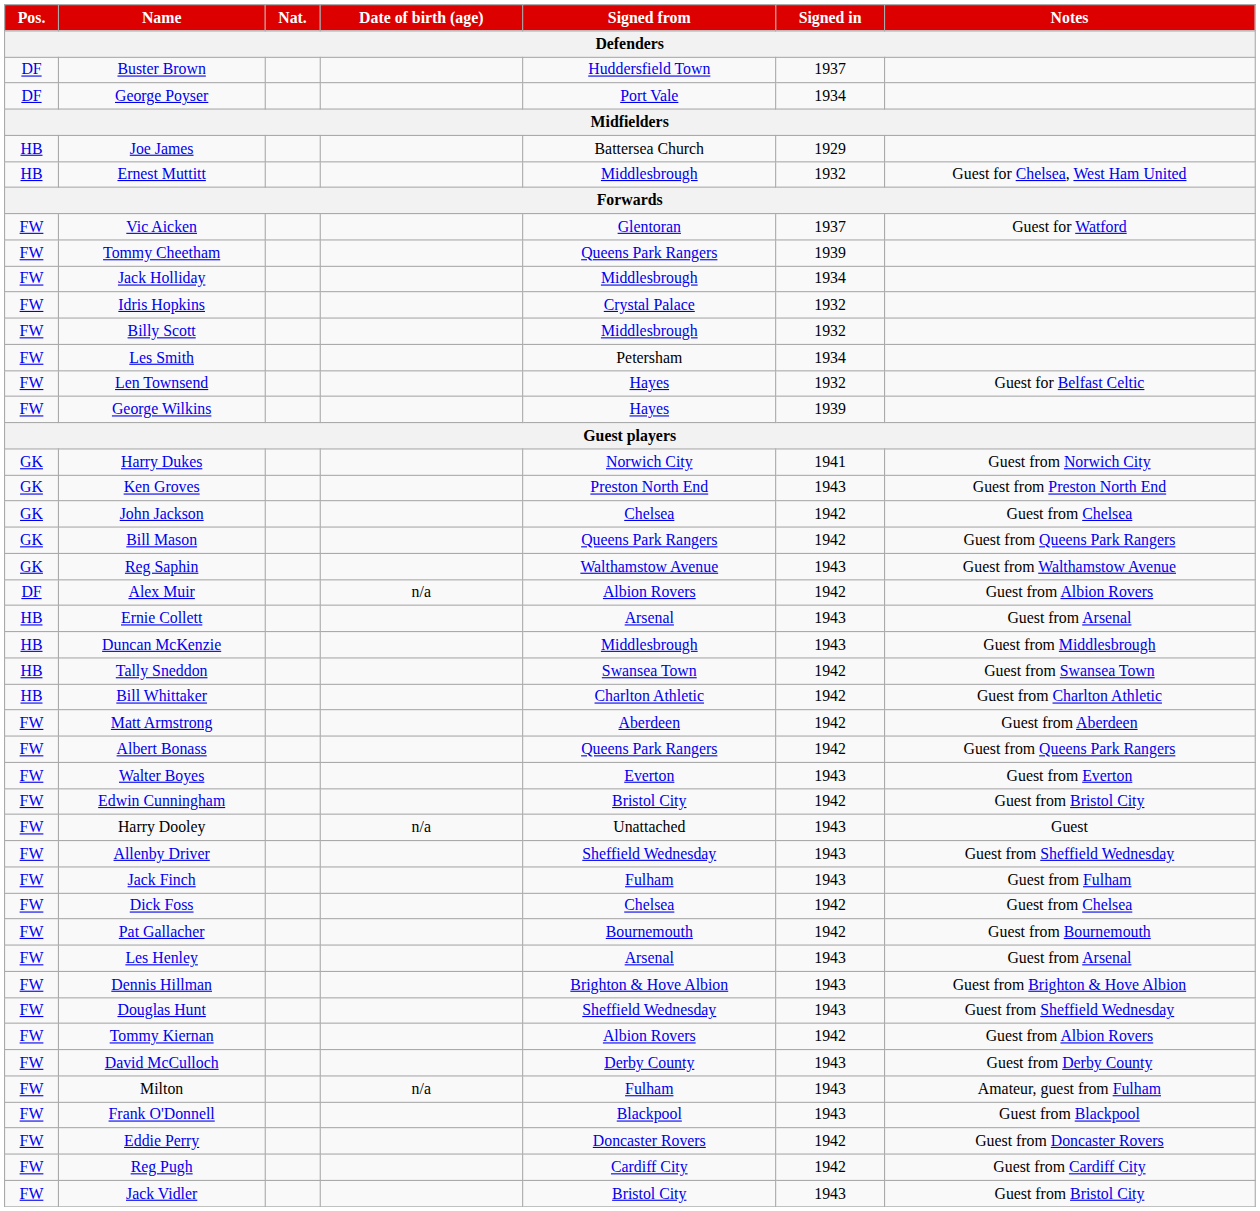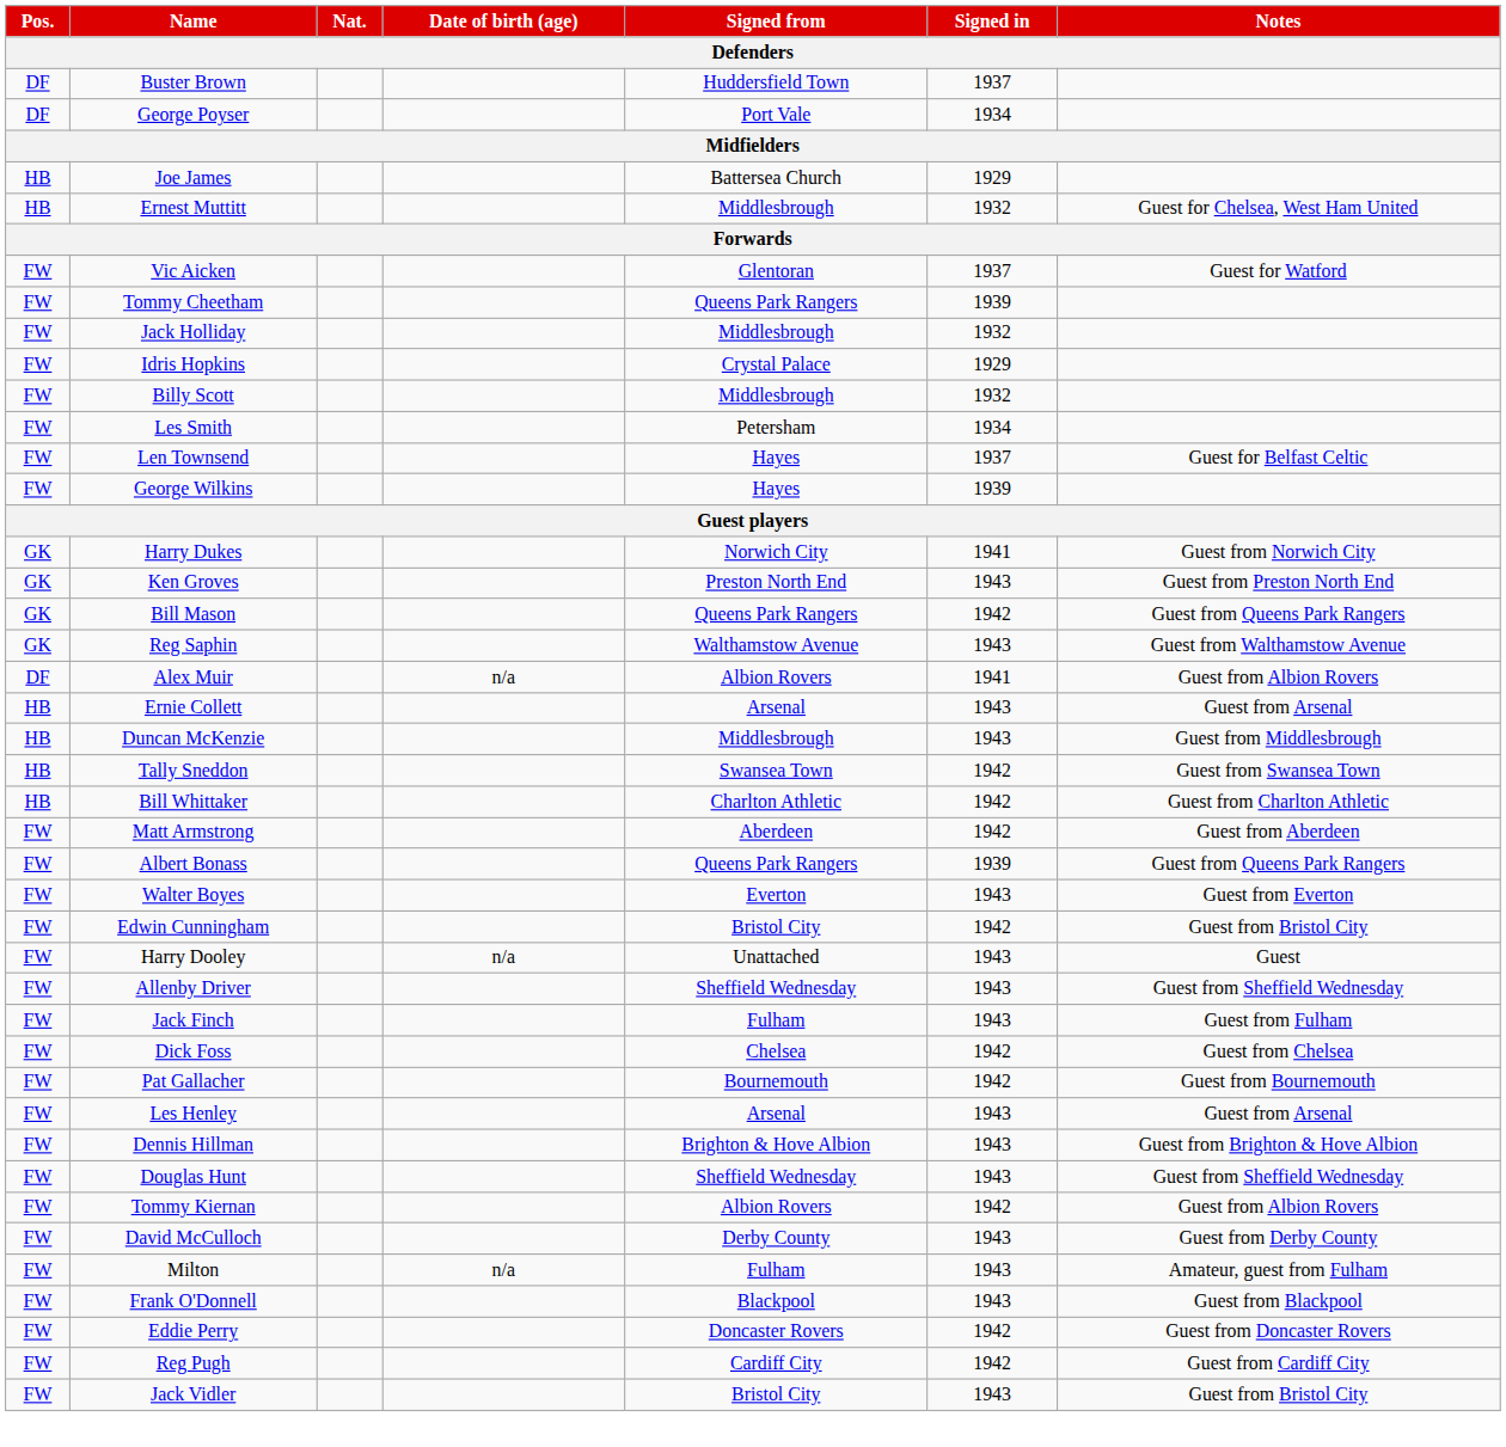Jack Holliday | Signed in: 1934 -> 1932
Idris Hopkins | Signed in: 1932 -> 1929
Len Townsend | Signed in: 1932 -> 1937
- row: GK | John Jackson | Chelsea | 1942 | Guest from Chelsea
Alex Muir | Signed in: 1942 -> 1941
Albert Bonass | Signed in: 1942 -> 1939
